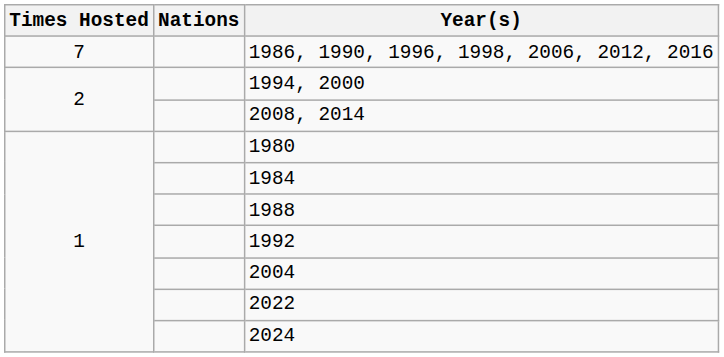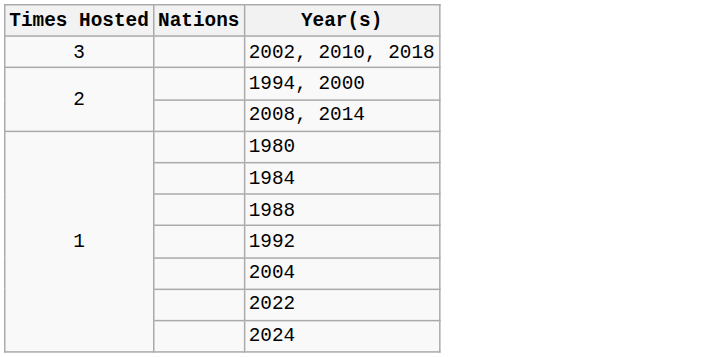- row: 7 | 1986, 1990, 1996, 1998, 2006, 2012, 2016
+ row: 3 | 2002, 2010, 2018
